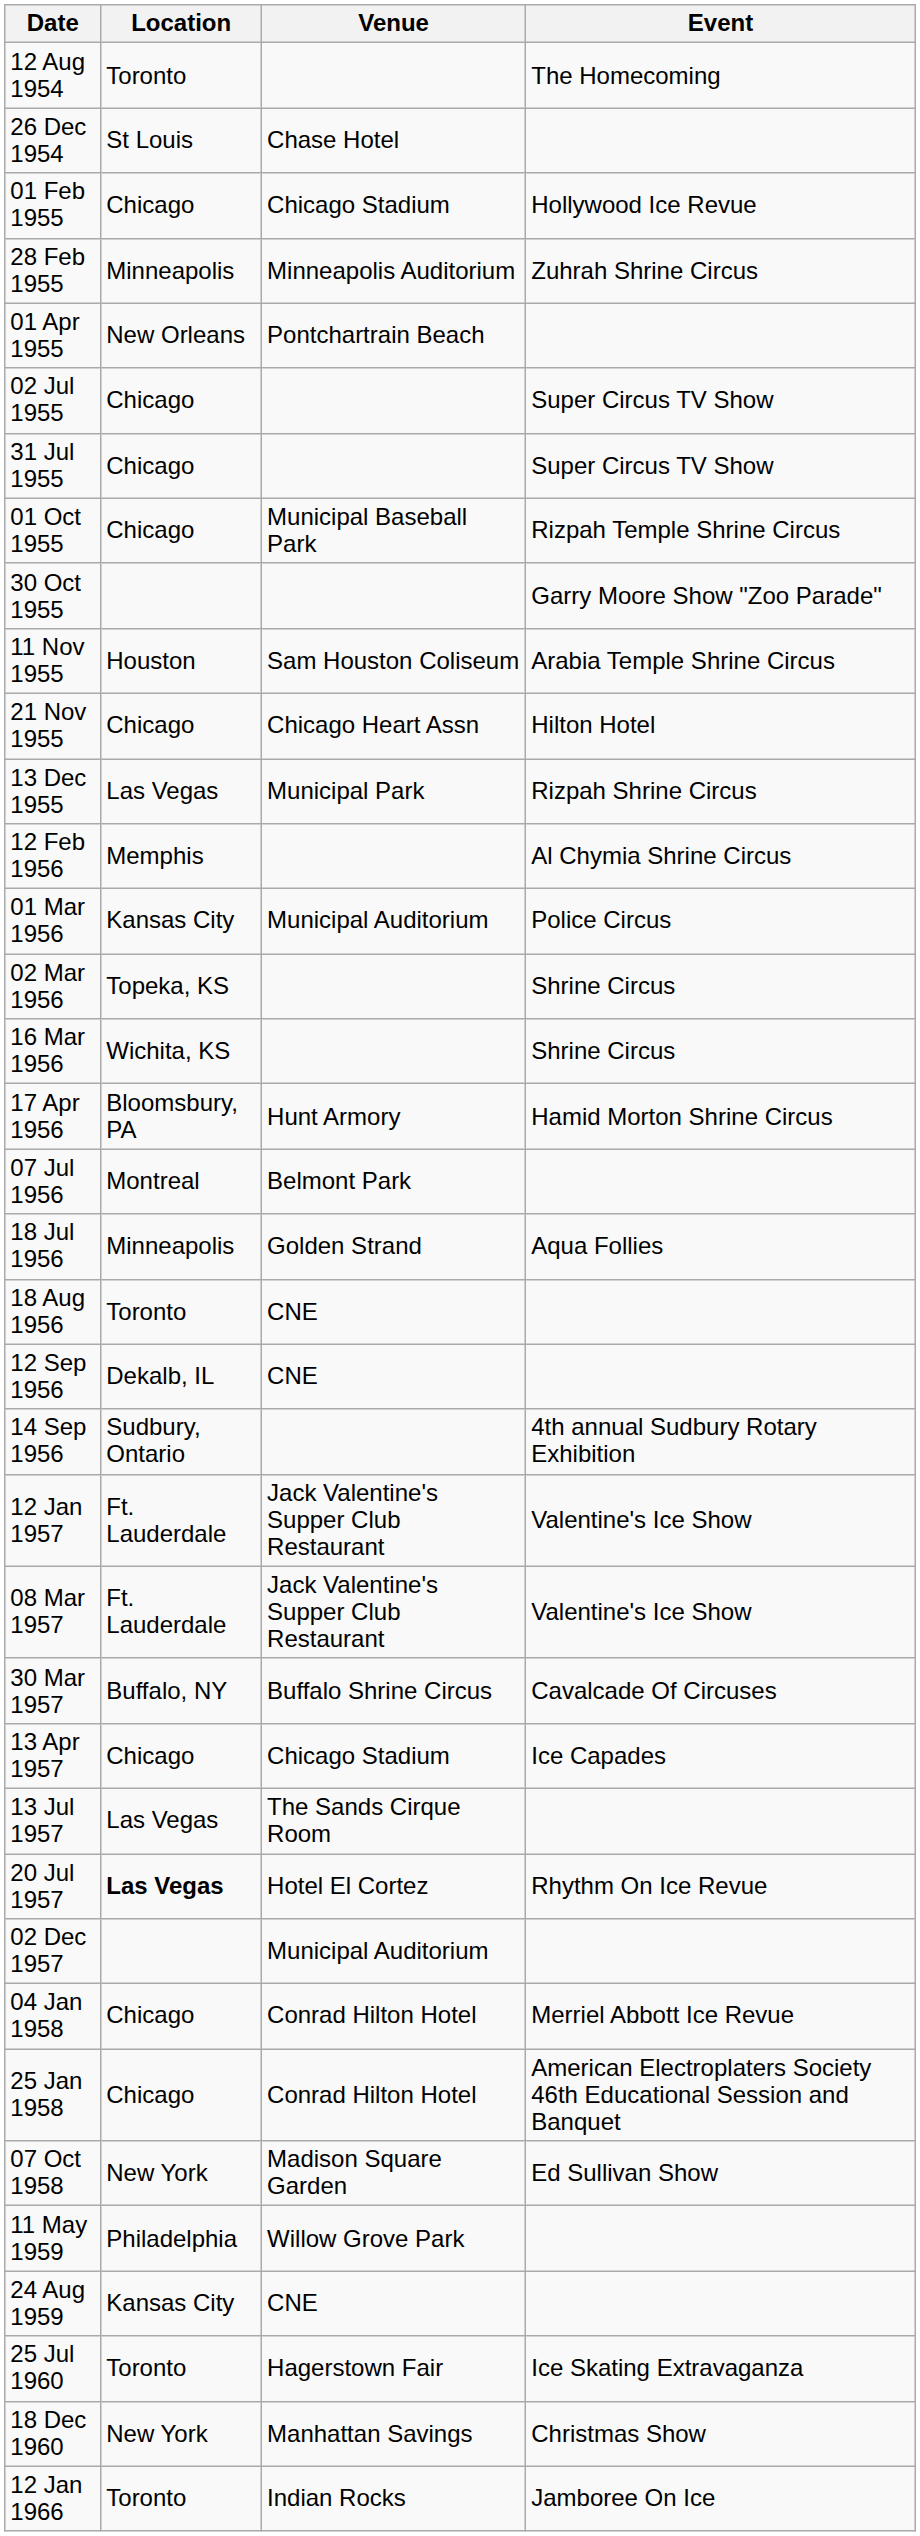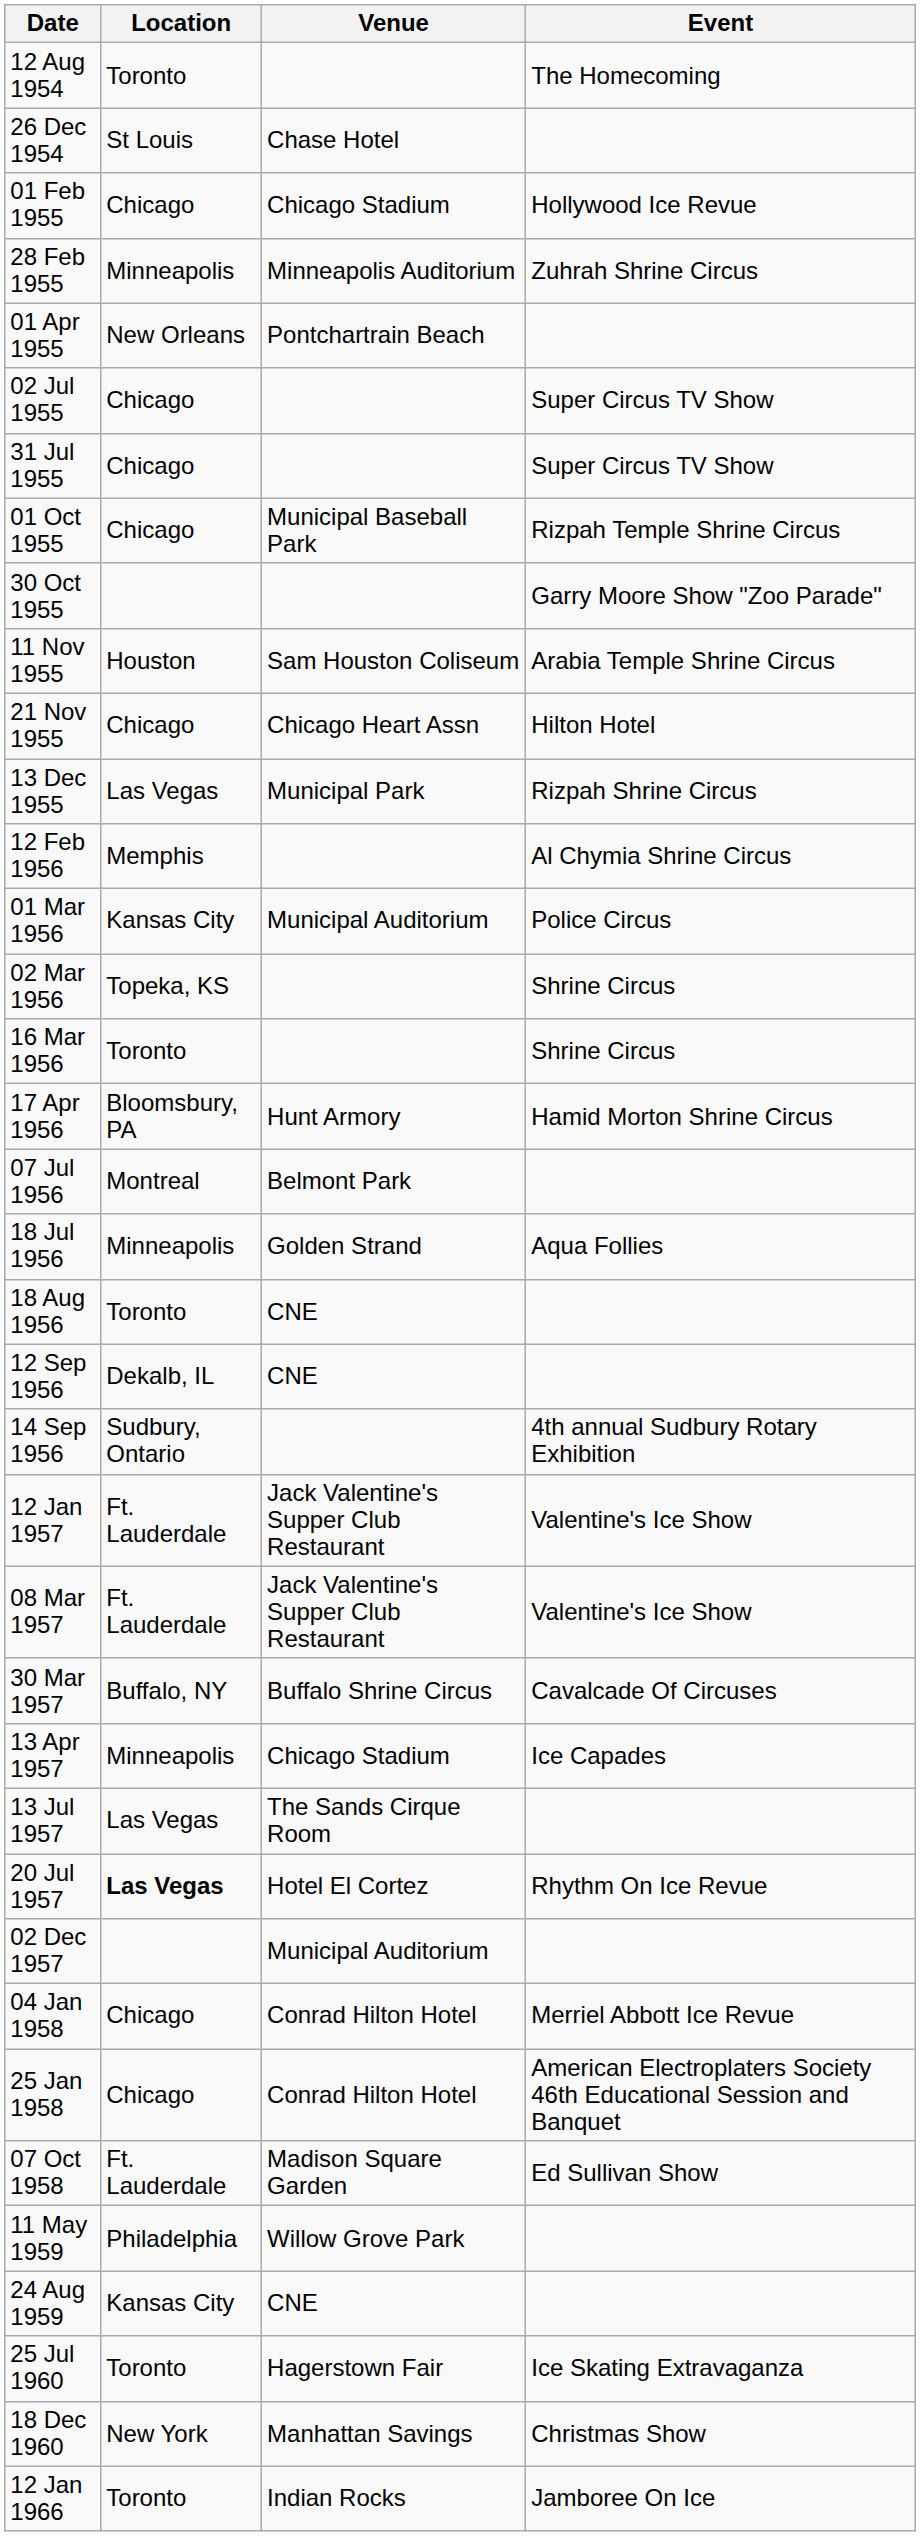16 Mar 1956 | Location: Wichita, KS -> Toronto
13 Apr 1957 | Location: Chicago -> Minneapolis
07 Oct 1958 | Location: New York -> Ft. Lauderdale
